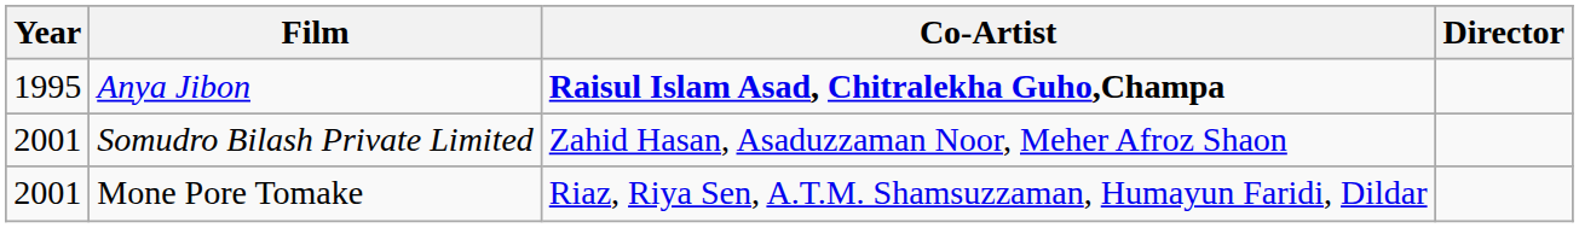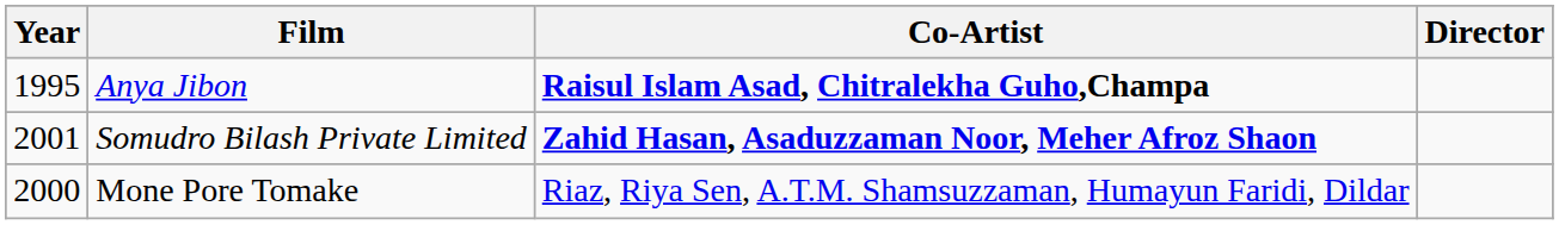Somudro Bilash Private Limited | Co-Artist: normal -> bold
Mone Pore Tomake | Year: 2001 -> 2000
